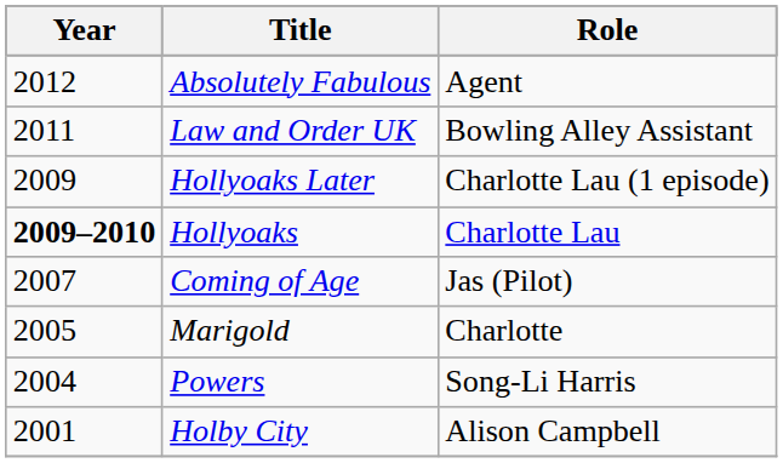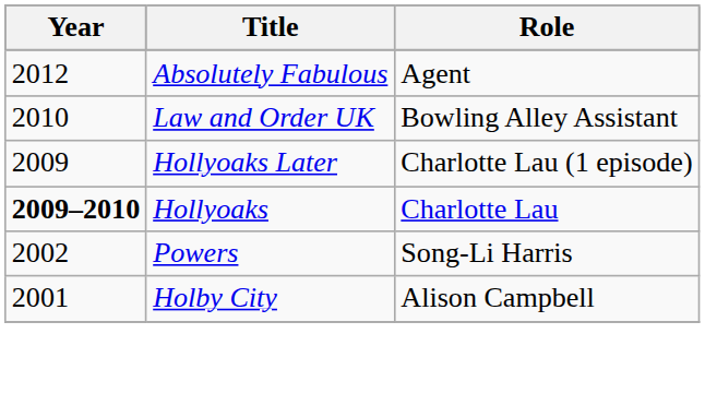Law and Order UK | Year: 2011 -> 2010
- row: 2007 | Coming of Age | Jas (Pilot)
- row: 2005 | Marigold | Charlotte
Powers | Year: 2004 -> 2002
